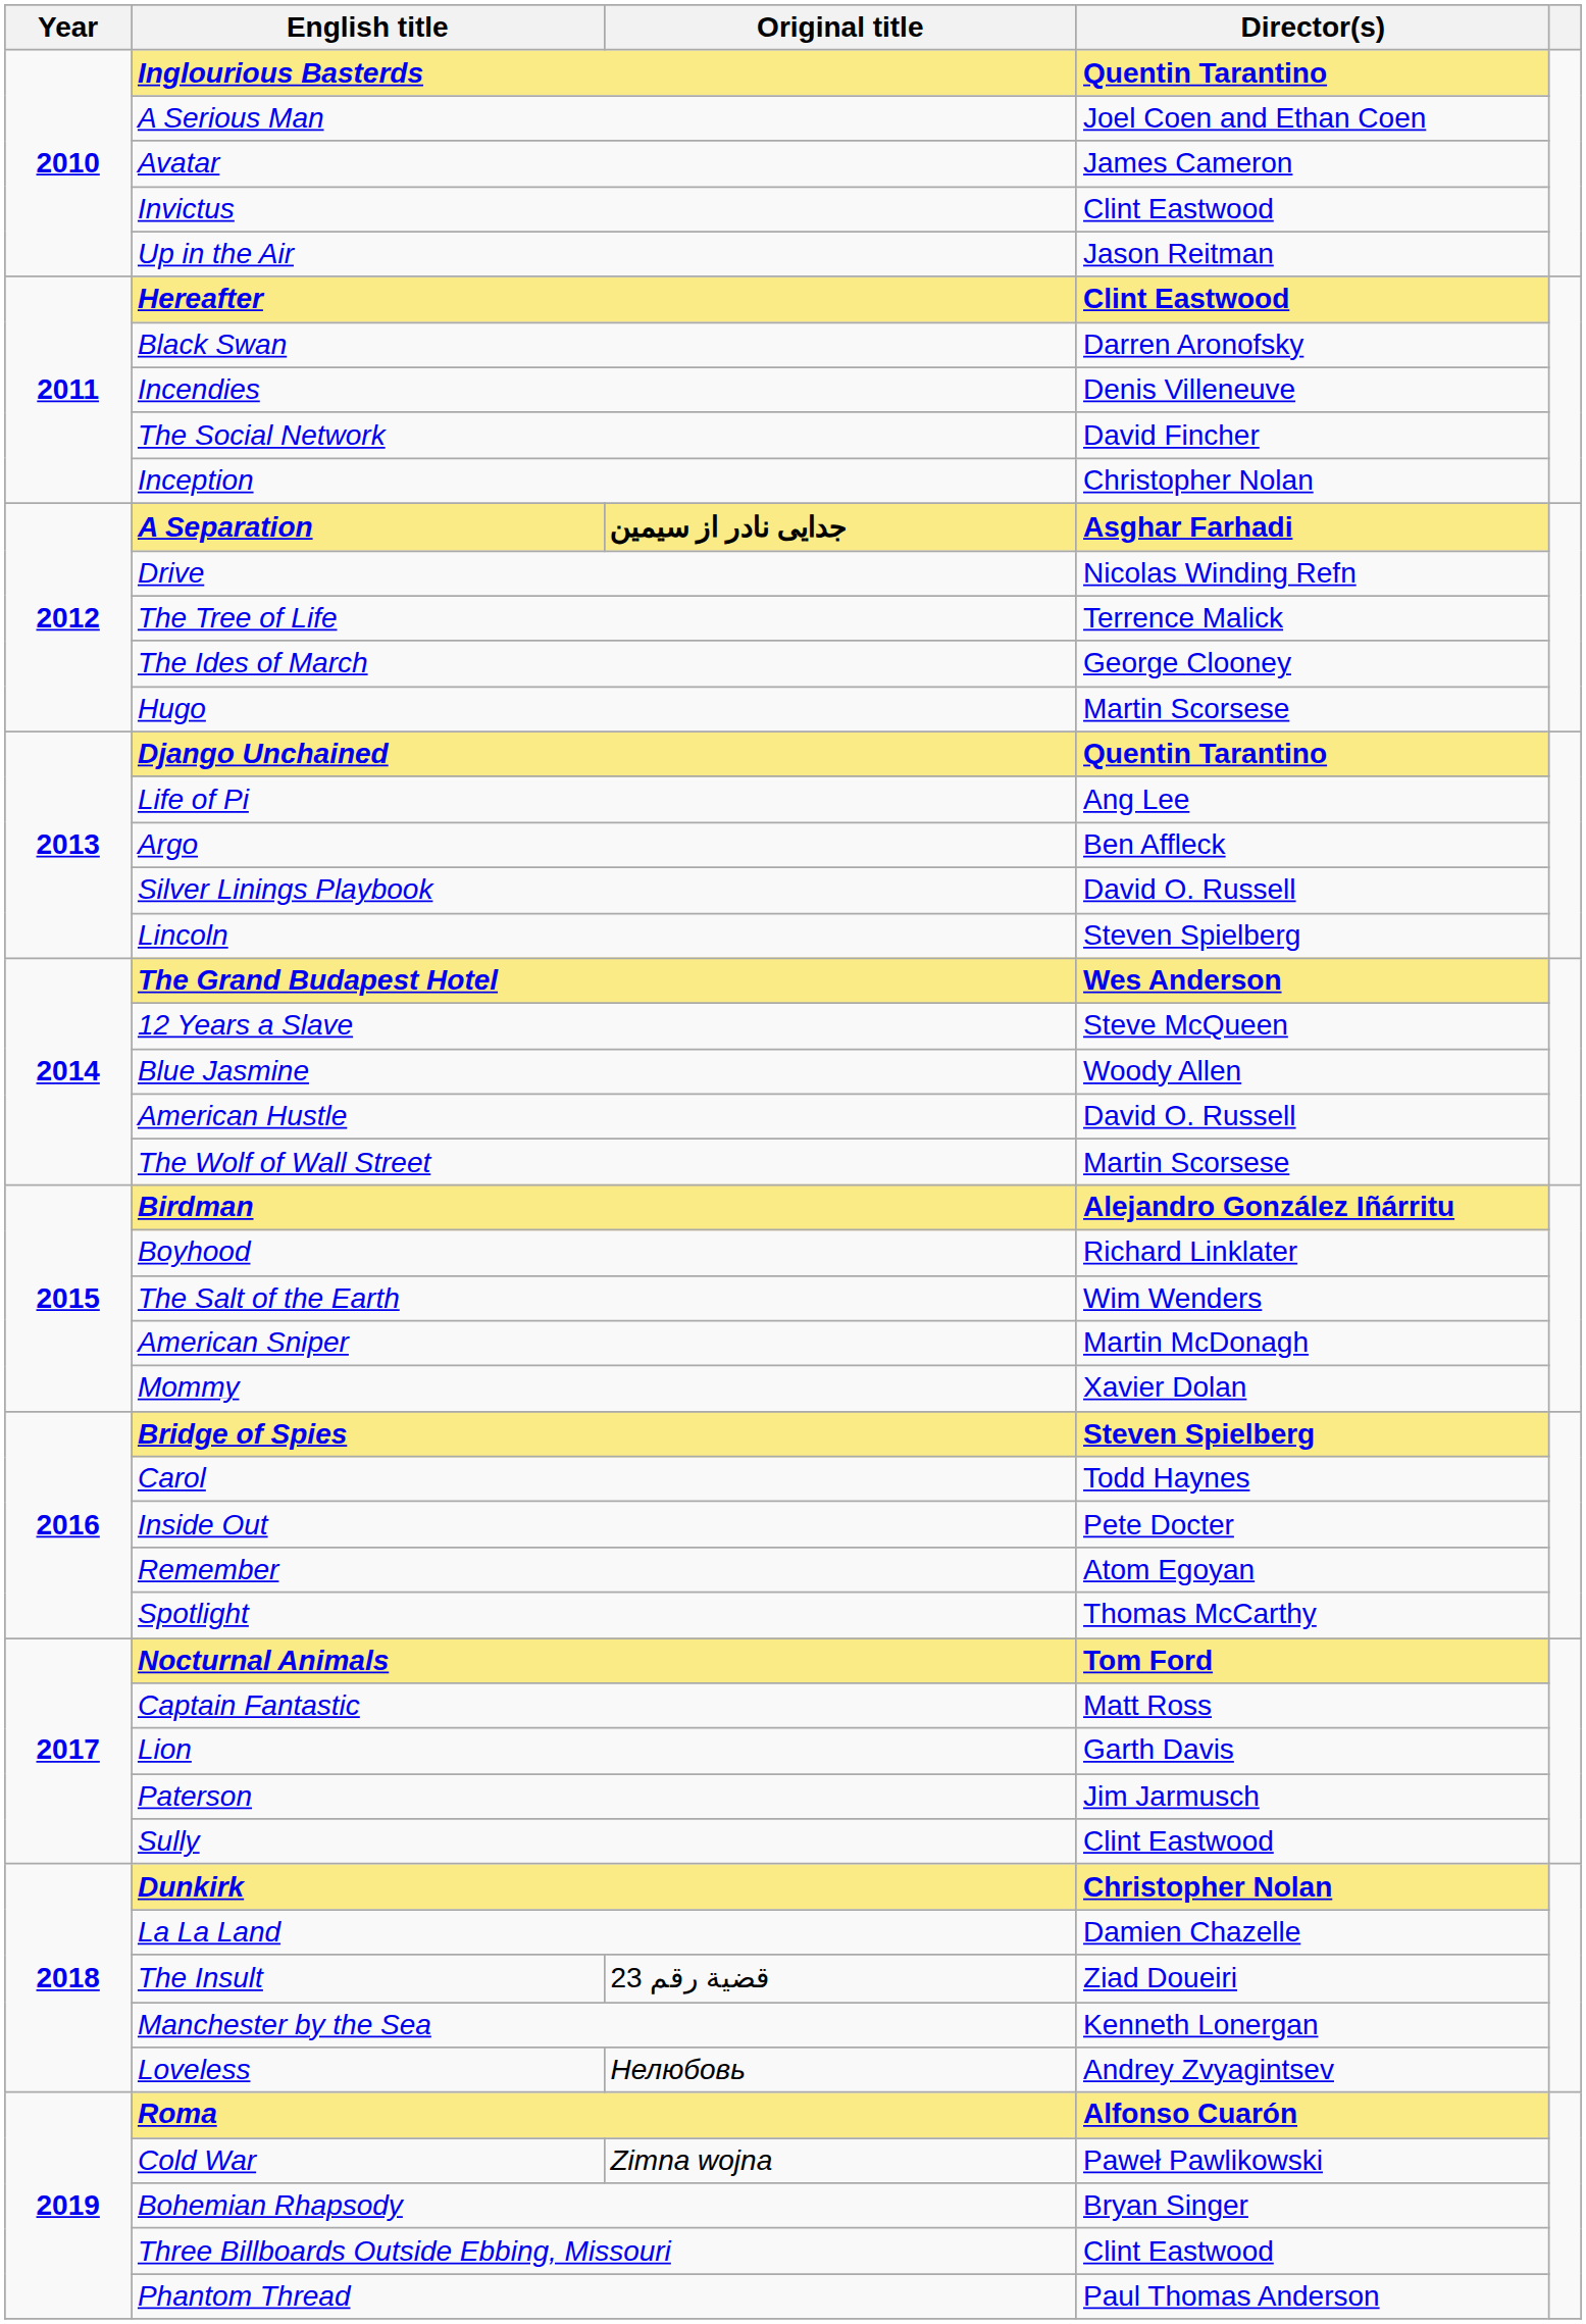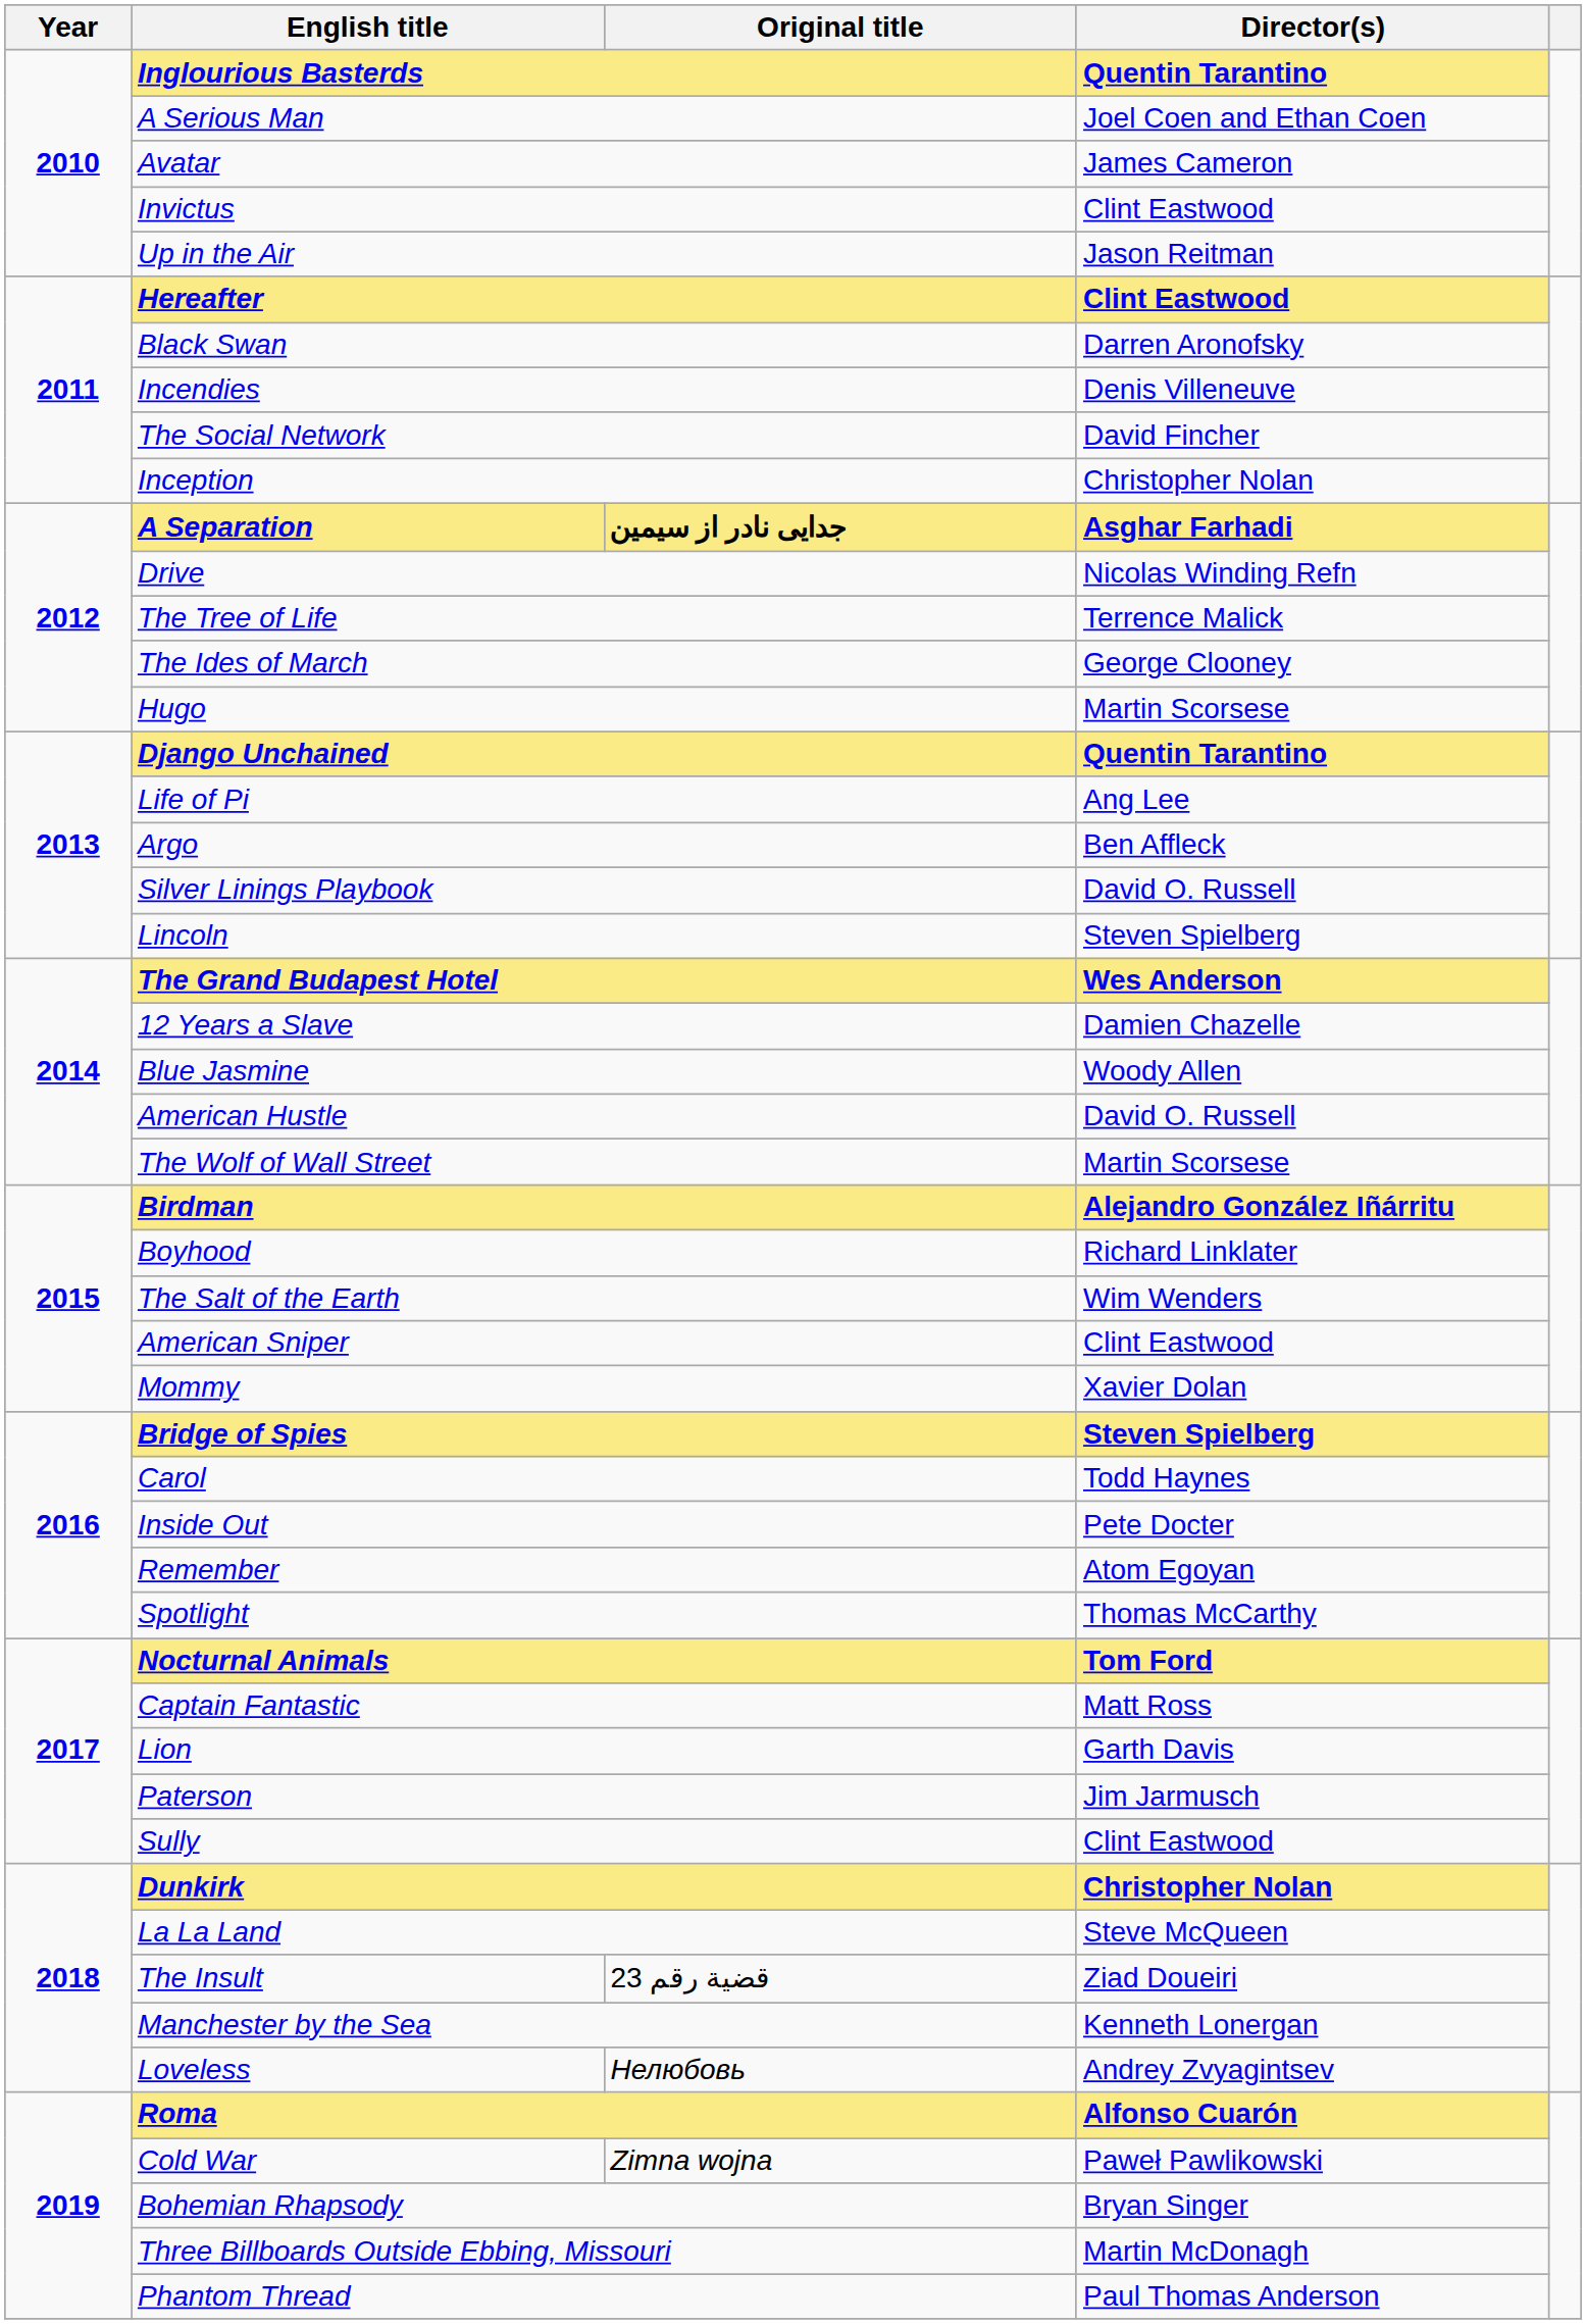12 Years a Slave | Director(s): Steve McQueen -> Damien Chazelle
American Sniper | Director(s): Martin McDonagh -> Clint Eastwood
La La Land | Director(s): Damien Chazelle -> Steve McQueen
Three Billboards Outside Ebbing, Missouri | Director(s): Clint Eastwood -> Martin McDonagh
